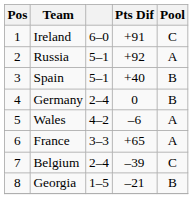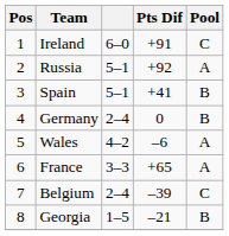Spain | Pts Dif: +40 -> +41
